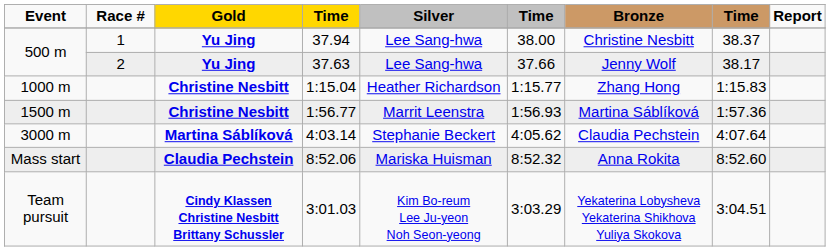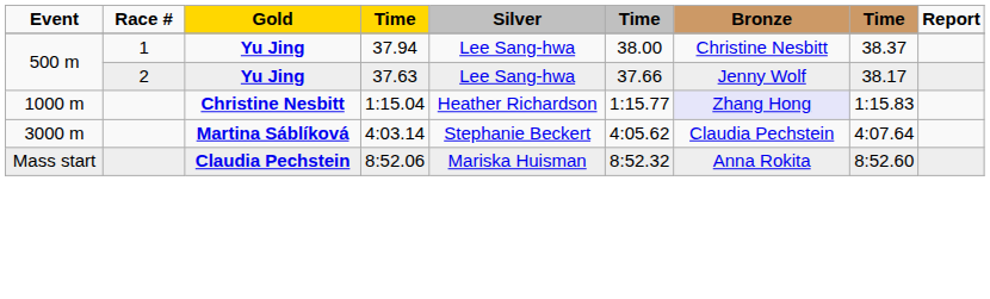1:15.04 | Bronze: no background -> lavender background
- row: 1500 m | Christine Nesbitt | 1:56.77 | Marrit Leenstra | 1:56.93 | Martina Sáblíková | 1:57.36
- row: Team pursuit | Cindy Klassen Christine Nesbitt Brittany Schussler | 3:01.03 | Kim Bo-reum Lee Ju-yeon Noh Seon-yeong | 3:03.29 | Yekaterina Lobysheva Yekaterina Shikhova Yuliya Skokova | 3:04.51
